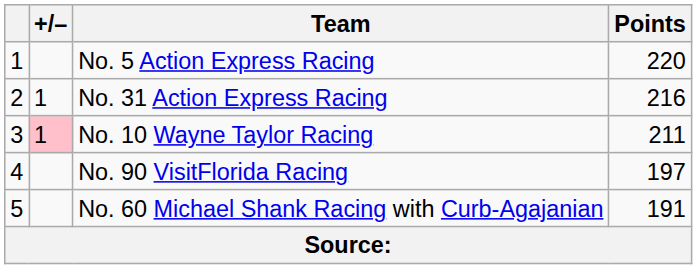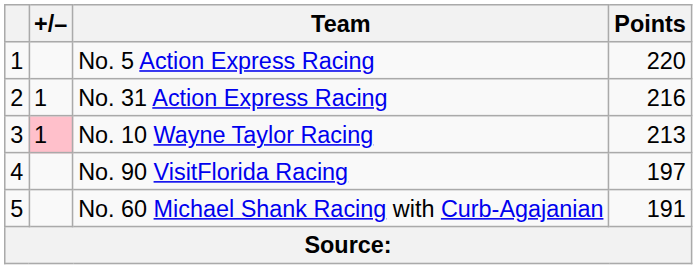No. 10 Wayne Taylor Racing | Points: 211 -> 213
